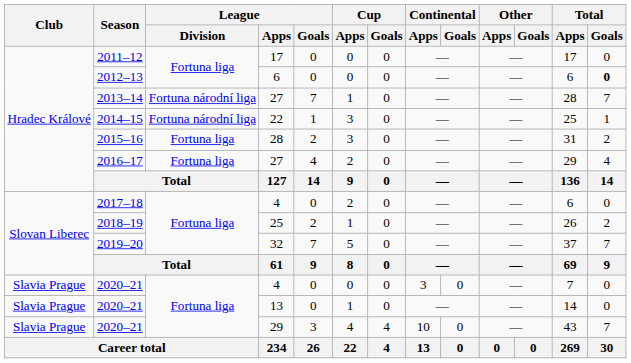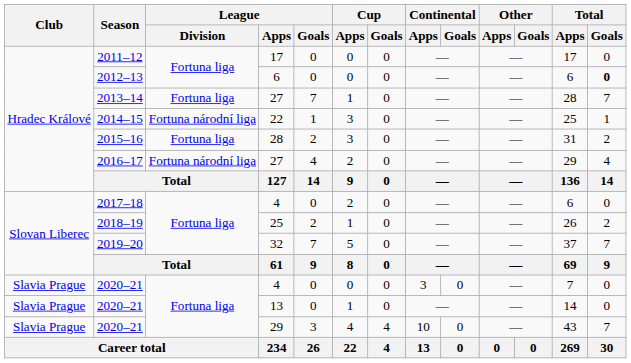2013–14 | League / Division: Fortuna národní liga -> Fortuna liga
2016–17 | League / Division: Fortuna liga -> Fortuna národní liga
